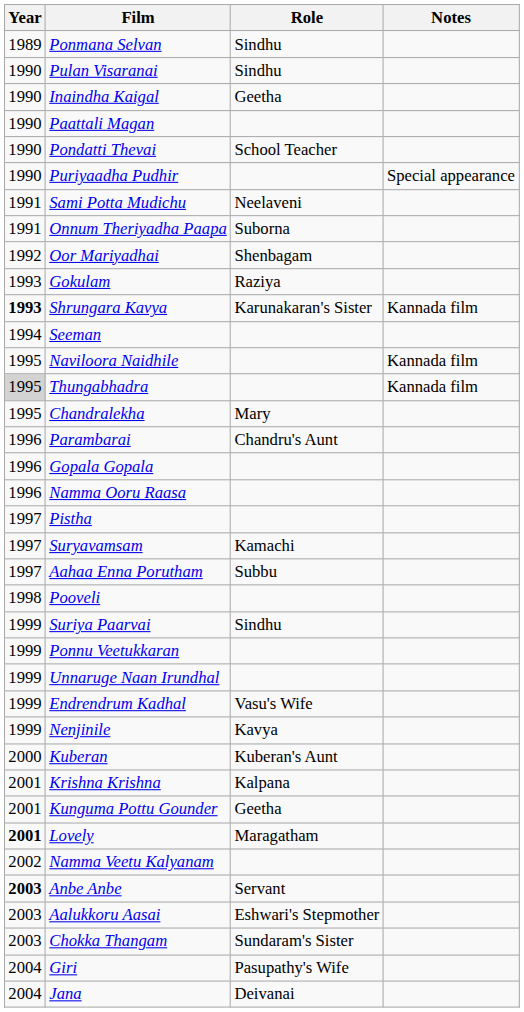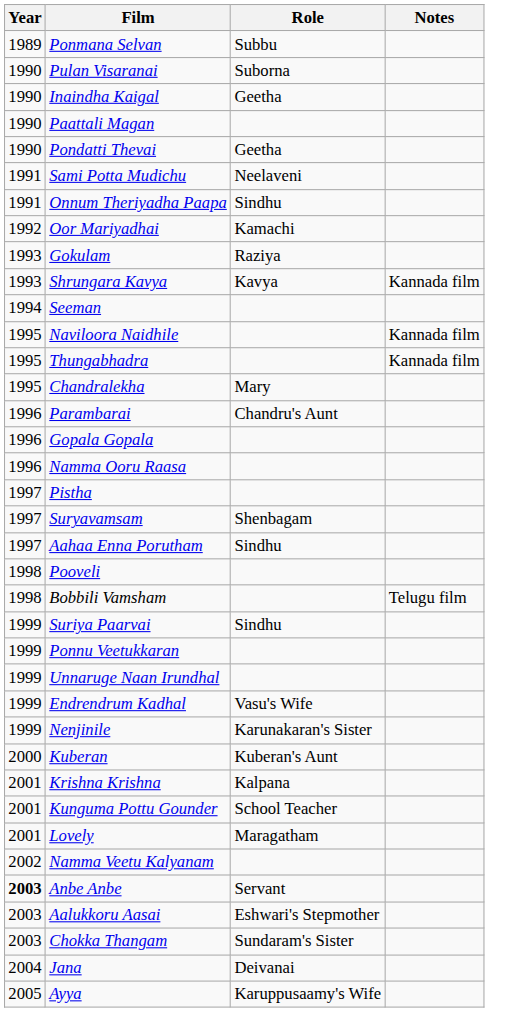Ponmana Selvan | Role: Sindhu -> Subbu
Pulan Visaranai | Role: Sindhu -> Suborna
Pondatti Thevai | Role: School Teacher -> Geetha
- row: 1990 | Puriyaadha Pudhir | Special appearance
Onnum Theriyadha Paapa | Role: Suborna -> Sindhu
Oor Mariyadhai | Role: Shenbagam -> Kamachi
Shrungara Kavya | Year: bold -> normal
Shrungara Kavya | Role: Karunakaran's Sister -> Kavya
Thungabhadra | Year: lightgrey background -> no background
Suryavamsam | Role: Kamachi -> Shenbagam
Aahaa Enna Porutham | Role: Subbu -> Sindhu
+ row: 1998 | Bobbili Vamsham | Telugu film
Nenjinile | Role: Kavya -> Karunakaran's Sister
Kunguma Pottu Gounder | Role: Geetha -> School Teacher
Lovely | Year: bold -> normal
- row: 2004 | Giri | Pasupathy's Wife
+ row: 2005 | Ayya | Karuppusaamy's Wife
